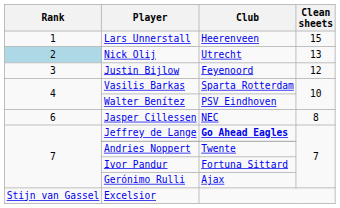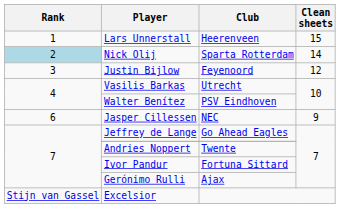Nick Olij | Club: Utrecht -> Sparta Rotterdam
Nick Olij | Clean sheets: 13 -> 14
Vasilis Barkas | Club: Sparta Rotterdam -> Utrecht
Jasper Cillessen | Clean sheets: 8 -> 9
Jeffrey de Lange | Club: bold -> normal
